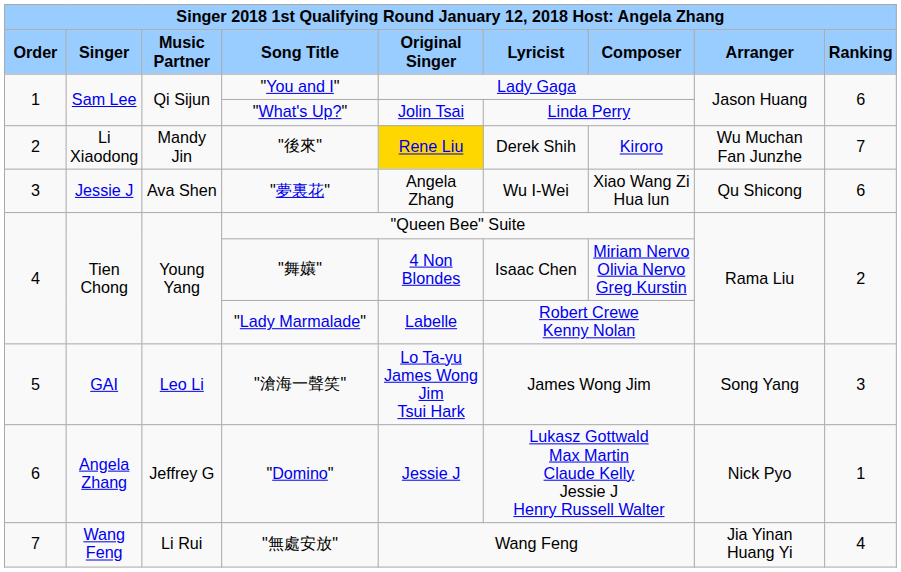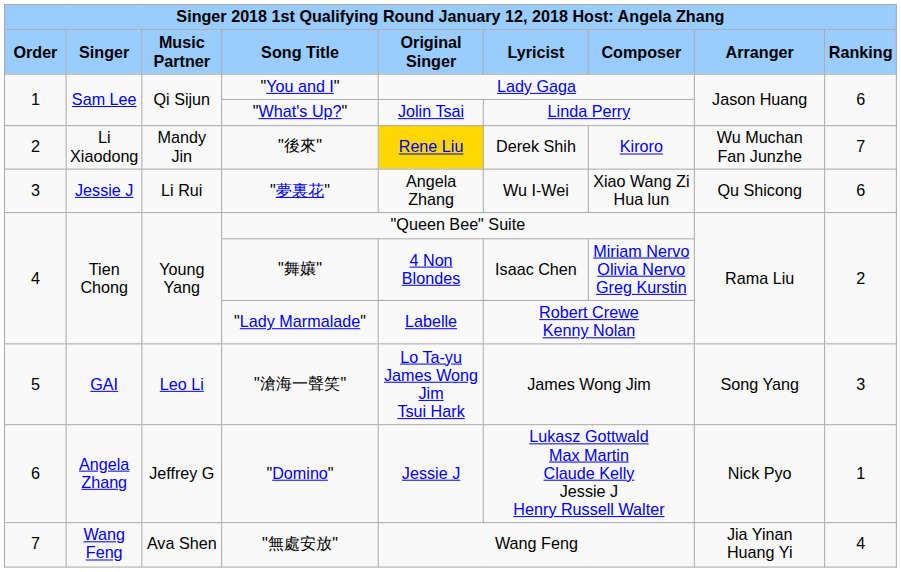"夢裏花" | column 3: Ava Shen -> Li Rui
"無處安放" | column 3: Li Rui -> Ava Shen
